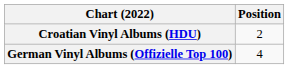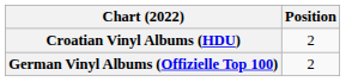German Vinyl Albums (Offizielle Top 100) | Position: 4 -> 2
